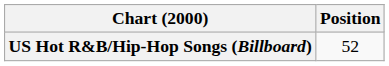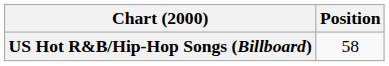US Hot R&B/Hip-Hop Songs (Billboard) | Position: 52 -> 58
